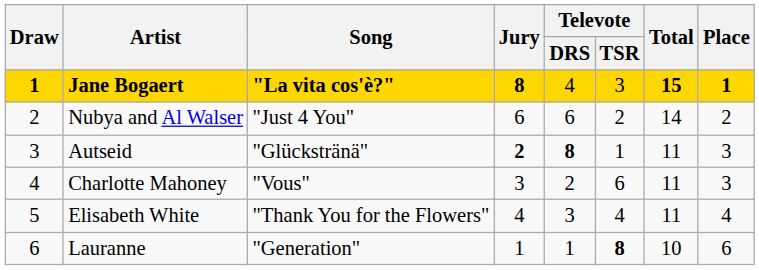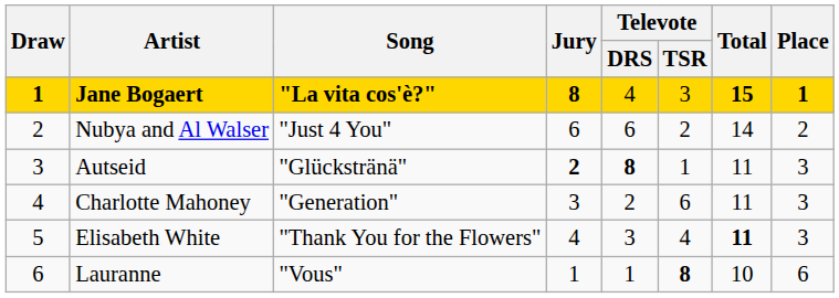Charlotte Mahoney | Song: "Vous" -> "Generation"
Elisabeth White | Total: normal -> bold
Elisabeth White | Place: 4 -> 3
Lauranne | Song: "Generation" -> "Vous"
